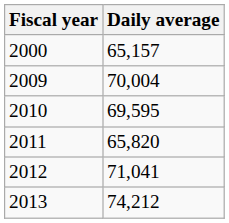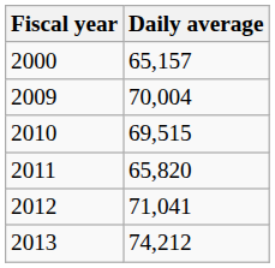2010 | Daily average: 69,595 -> 69,515
